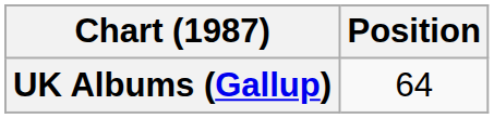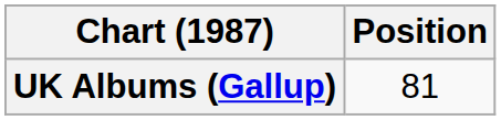UK Albums (Gallup) | Position: 64 -> 81
